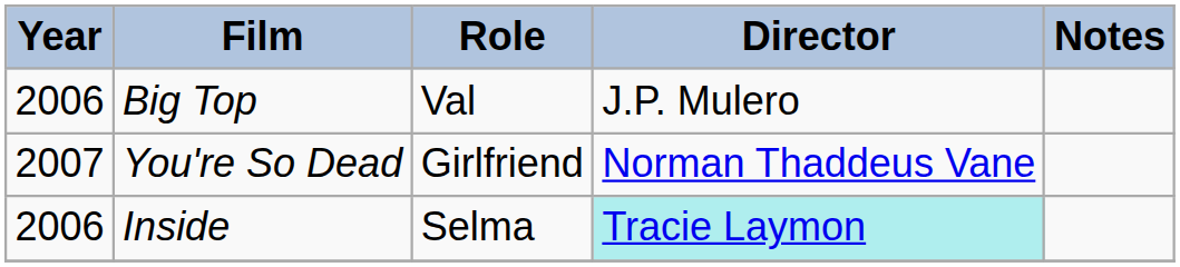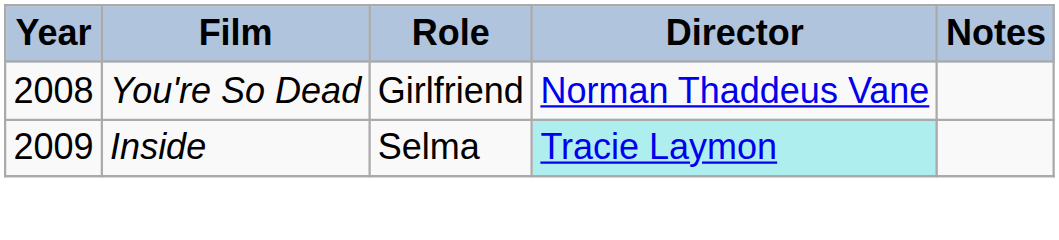- row: 2006 | Big Top | Val | J.P. Mulero
You're So Dead | Year: 2007 -> 2008
Inside | Year: 2006 -> 2009
